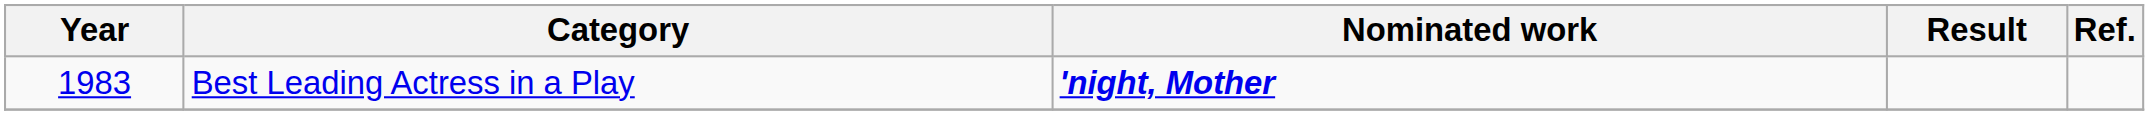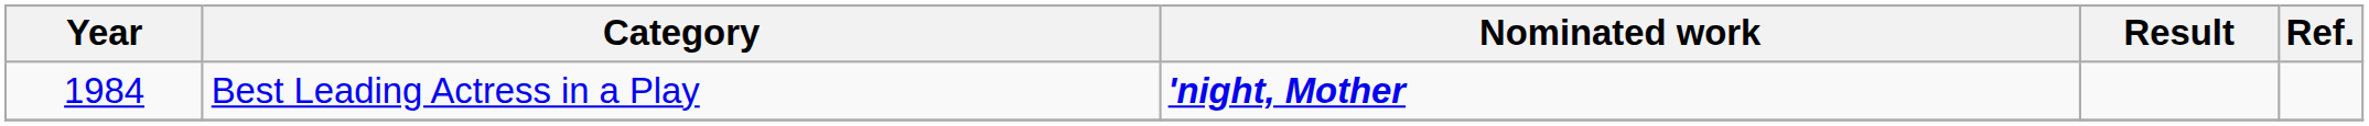Best Leading Actress in a Play | Year: 1983 -> 1984
